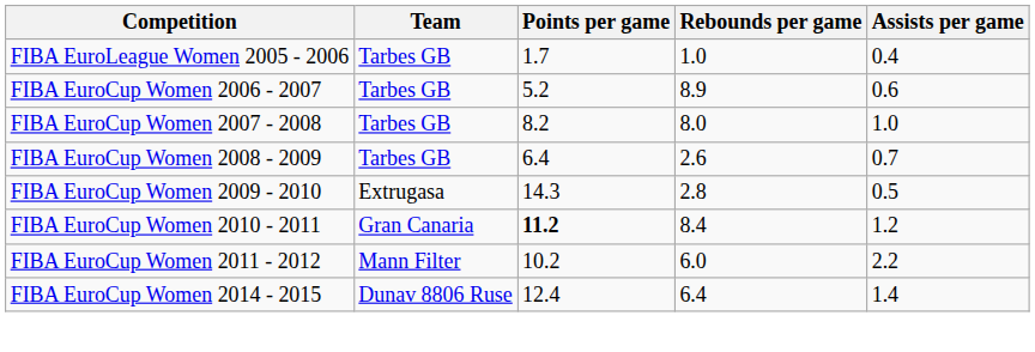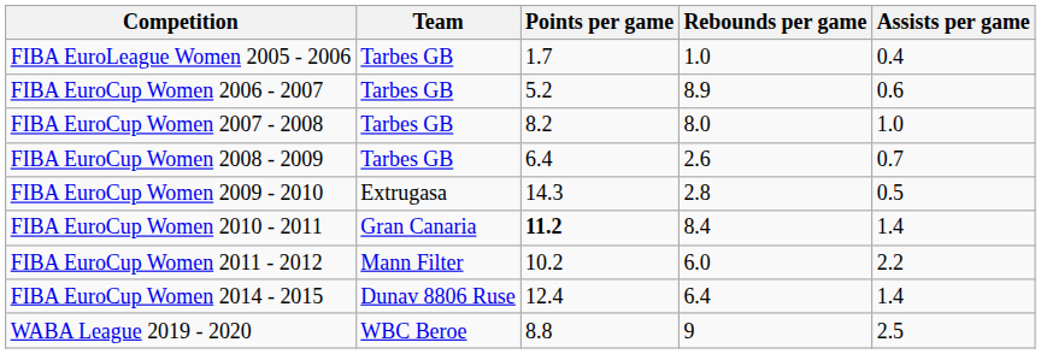FIBA EuroCup Women 2010 - 2011 | Assists per game: 1.2 -> 1.4
+ row: WABA League 2019 - 2020 | WBC Beroe | 8.8 | 9 | 2.5
